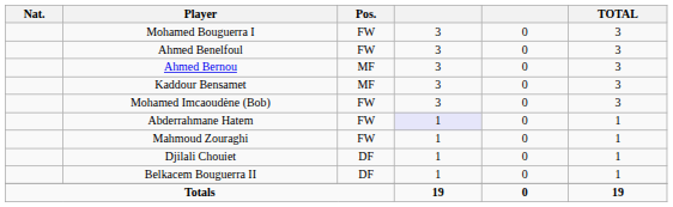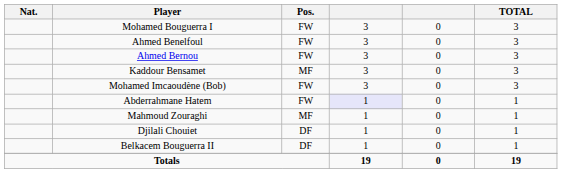Ahmed Bernou | Pos.: MF -> FW
Mahmoud Zouraghi | Pos.: FW -> MF
